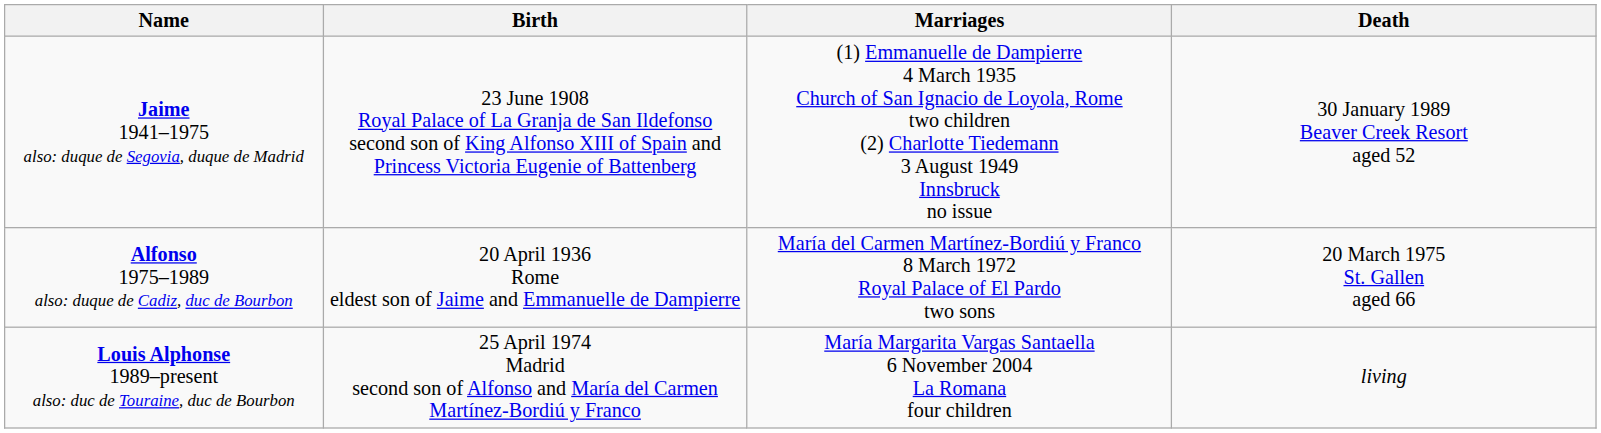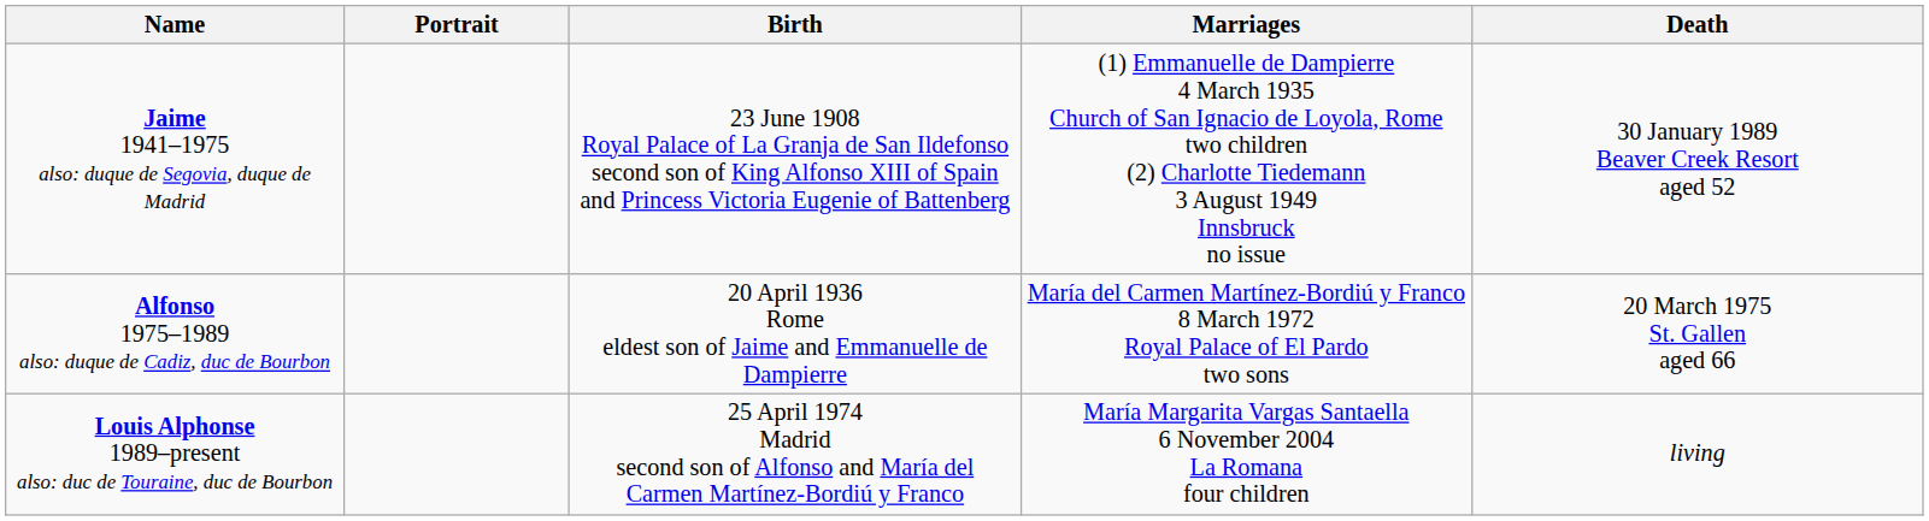+ column: Portrait
